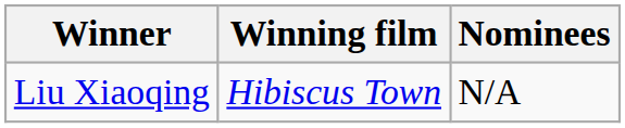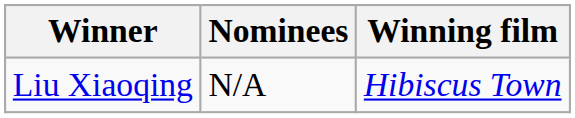columns swapped: Winning film <-> Nominees
